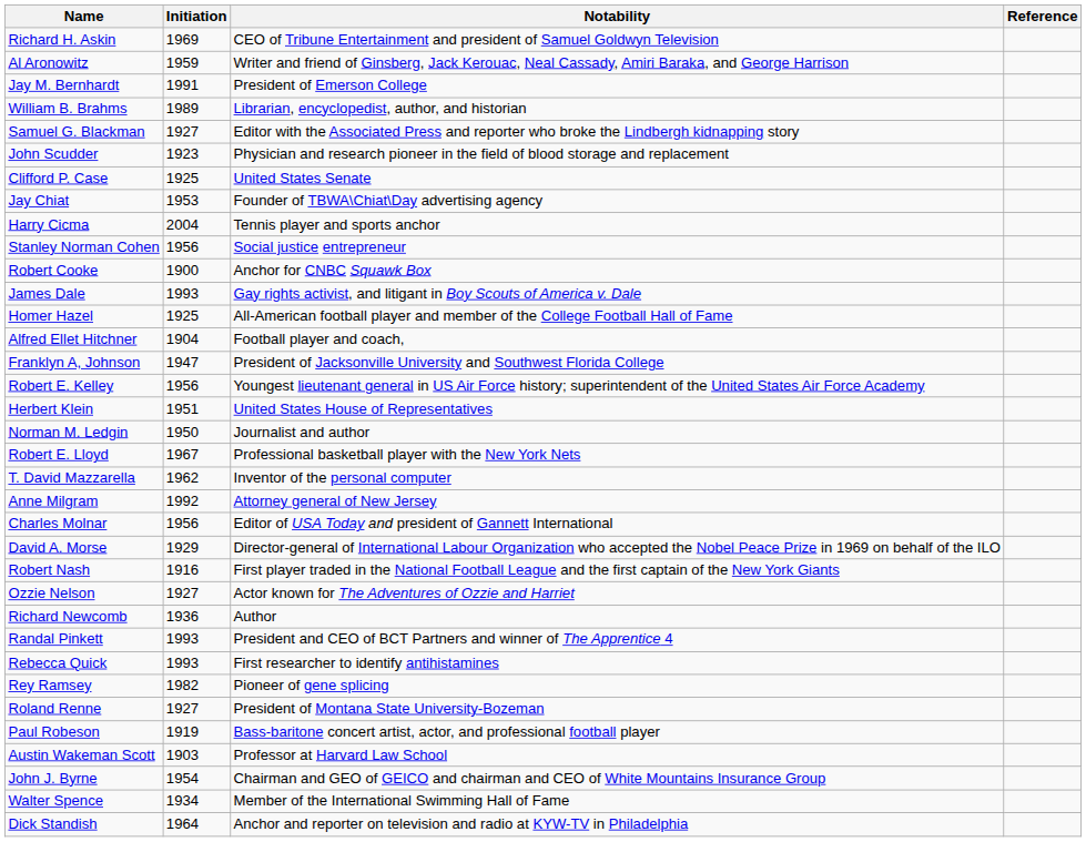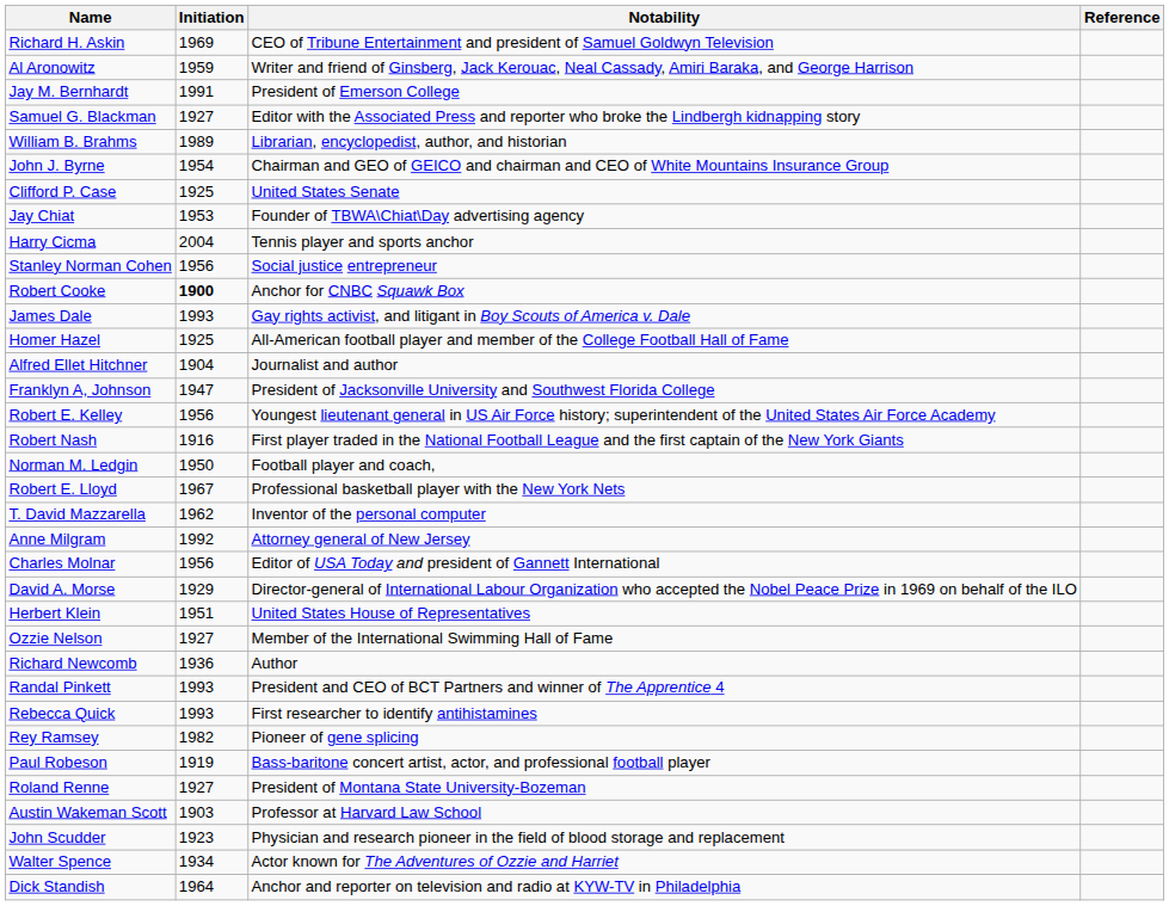rows swapped: Samuel G. Blackman <-> William B. Brahms
rows swapped: John J. Byrne <-> John Scudder
Robert Cooke | Initiation: normal -> bold
Alfred Ellet Hitchner | Notability: Football player and coach, -> Journalist and author
rows swapped: Herbert Klein <-> Robert Nash
Norman M. Ledgin | Notability: Journalist and author -> Football player and coach,
Ozzie Nelson | Notability: Actor known for The Adventures of Ozzie and Harriet -> Member of the International Swimming Hall of Fame
rows swapped: Roland Renne <-> Paul Robeson
Walter Spence | Notability: Member of the International Swimming Hall of Fame -> Actor known for The Adventures of Ozzie and Harriet
